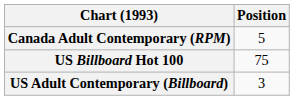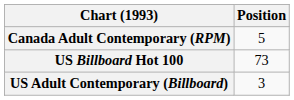US Billboard Hot 100 | Position: 75 -> 73
